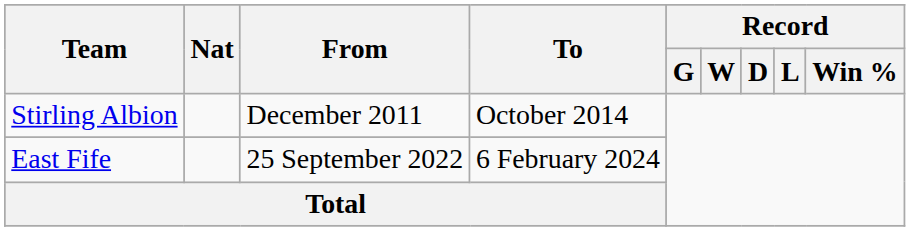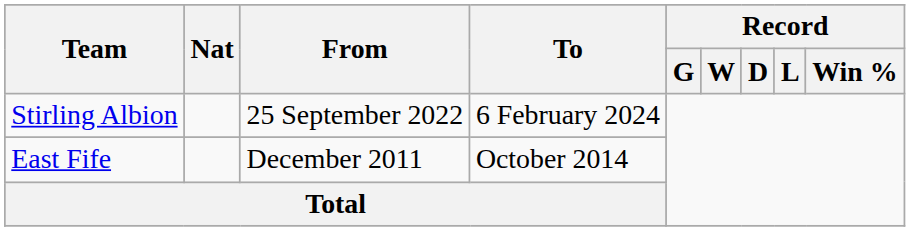Stirling Albion | From: December 2011 -> 25 September 2022
Stirling Albion | To: October 2014 -> 6 February 2024
East Fife | From: 25 September 2022 -> December 2011
East Fife | To: 6 February 2024 -> October 2014
